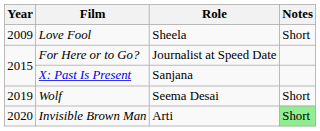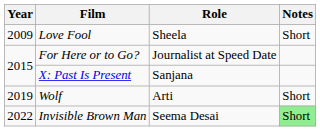Wolf | Role: Seema Desai -> Arti
Invisible Brown Man | Year: 2020 -> 2022
Invisible Brown Man | Role: Arti -> Seema Desai
